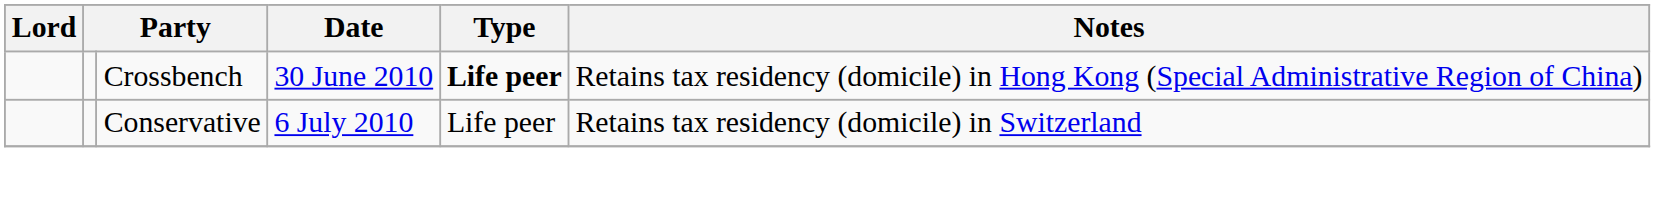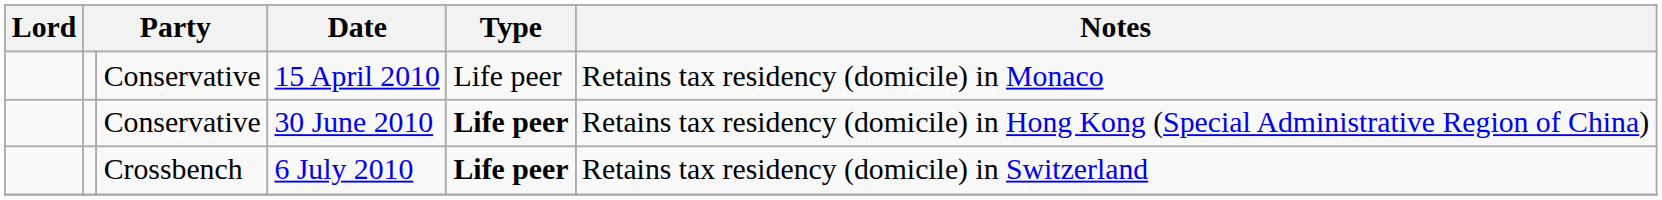+ row: Conservative | 15 April 2010 | Life peer | Retains tax residency (domicile) in Monaco
30 June 2010 | column 3: Crossbench -> Conservative
6 July 2010 | column 3: Conservative -> Crossbench
6 July 2010 | Type: normal -> bold
